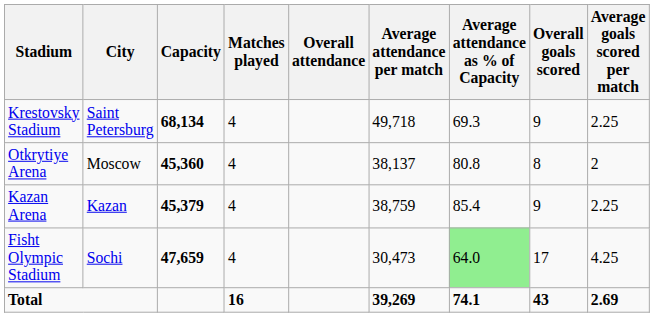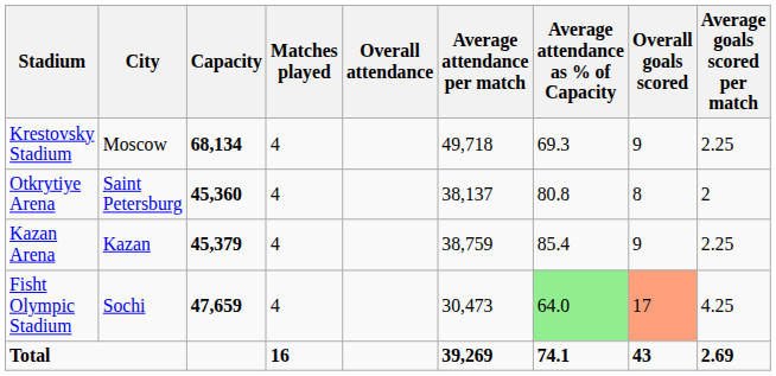Krestovsky Stadium | City: Saint Petersburg -> Moscow
Otkrytiye Arena | City: Moscow -> Saint Petersburg
Fisht Olympic Stadium | Overall goals scored: no background -> lightsalmon background
